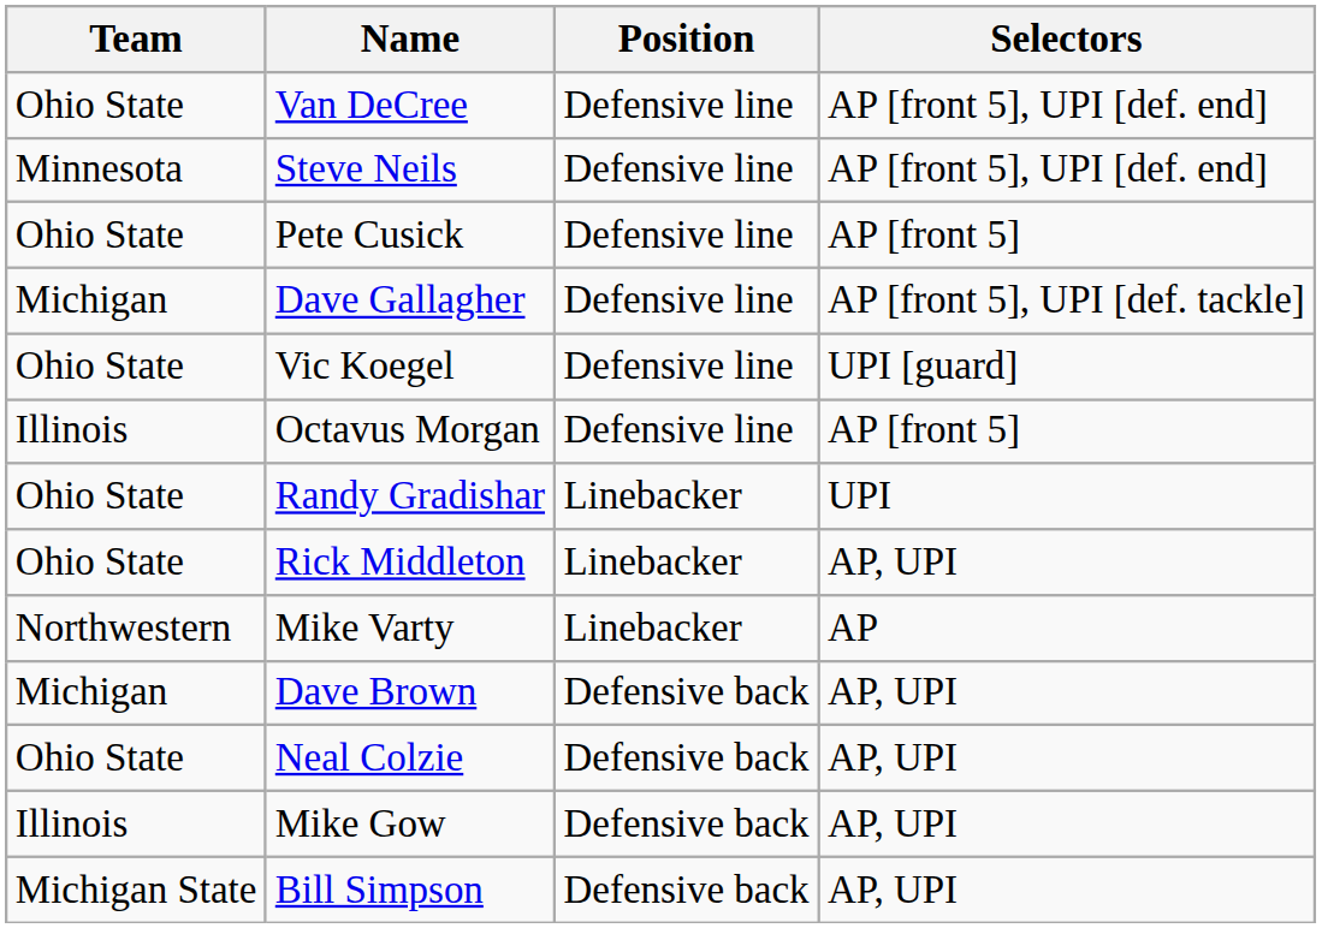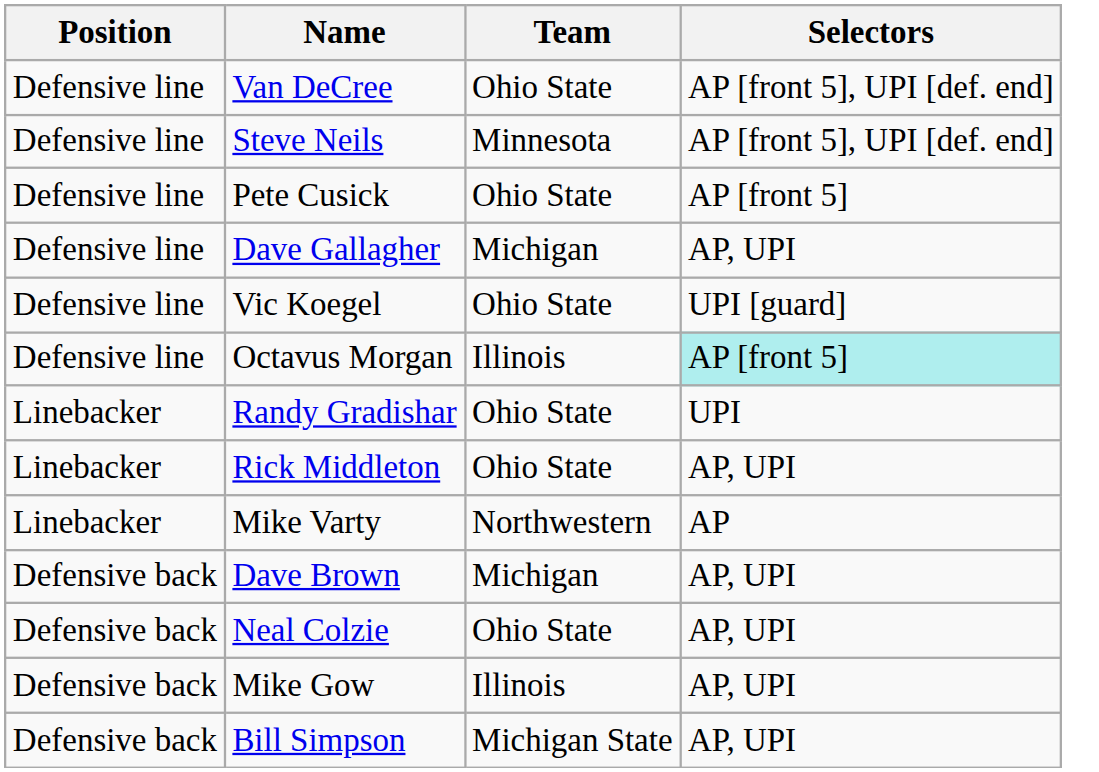columns swapped: Position <-> Team
Dave Gallagher | Selectors: AP [front 5], UPI [def. tackle] -> AP, UPI
Octavus Morgan | Selectors: no background -> paleturquoise background
